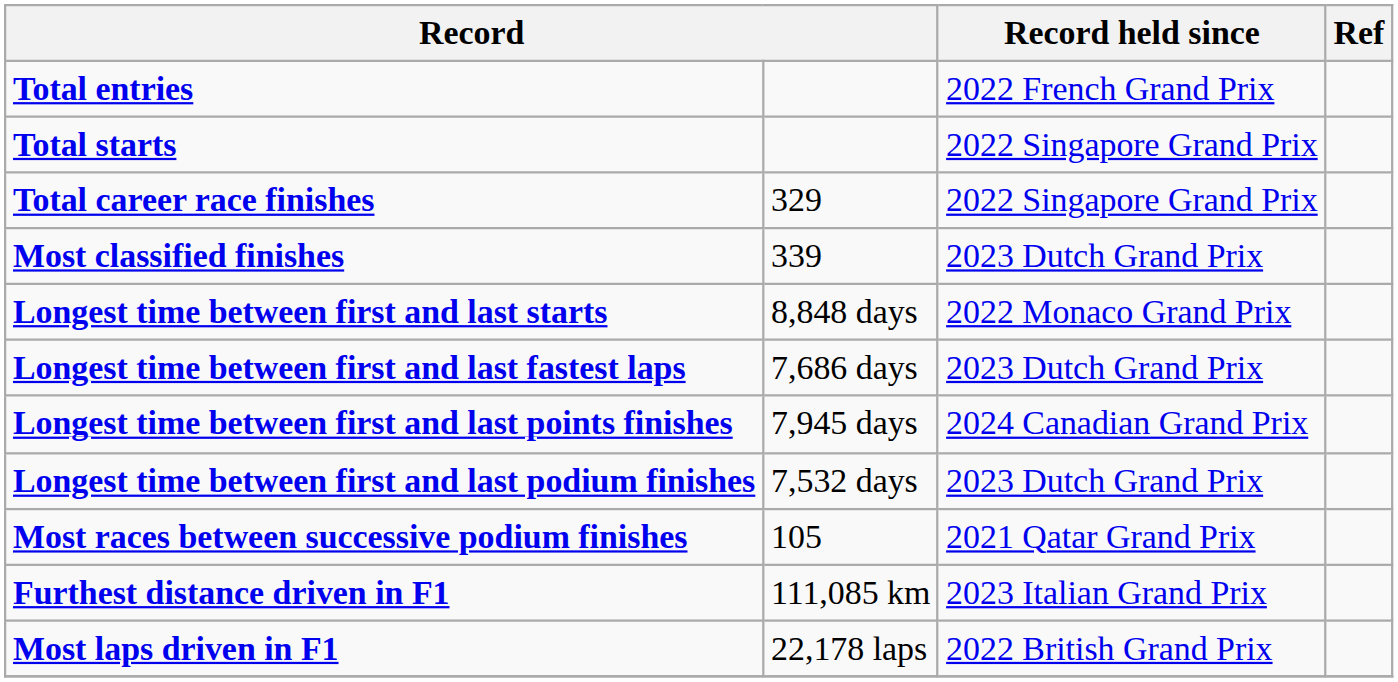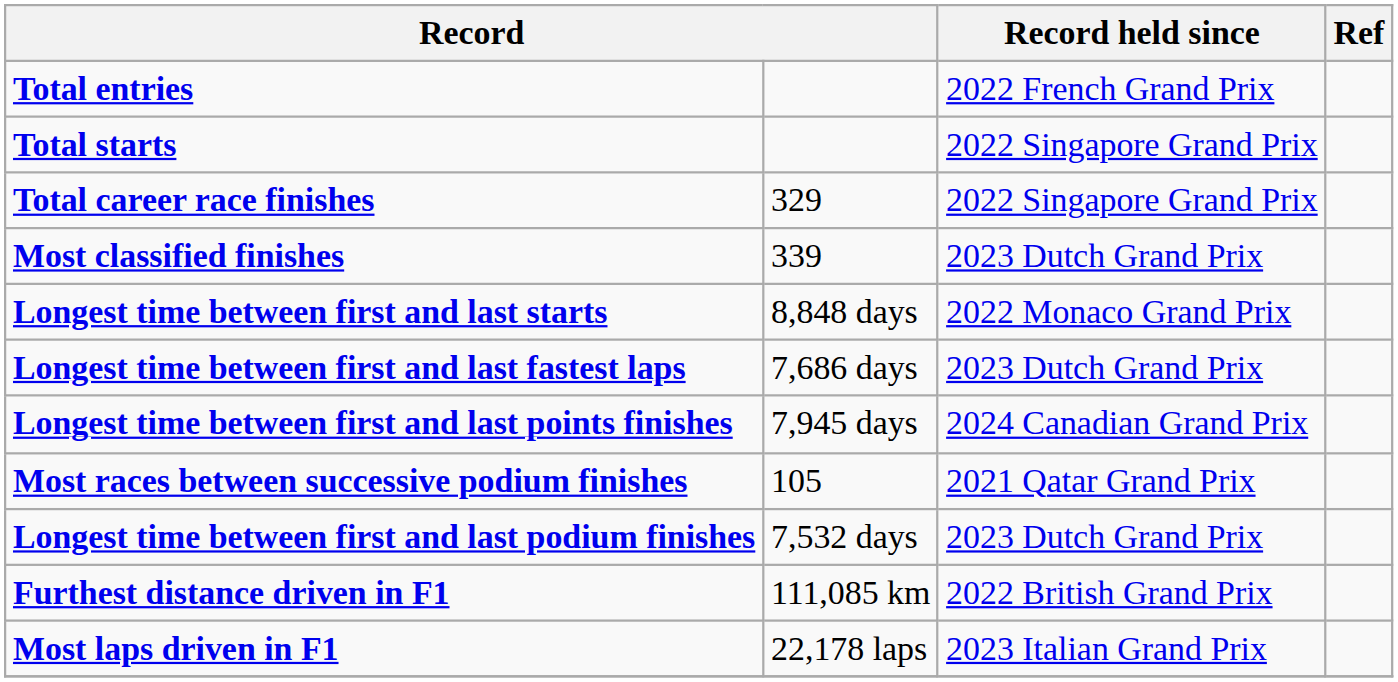rows swapped: Longest time between first and last podium finishes <-> Most races between successive podium finishes
Furthest distance driven in F1 | Record held since: 2023 Italian Grand Prix -> 2022 British Grand Prix
Most laps driven in F1 | Record held since: 2022 British Grand Prix -> 2023 Italian Grand Prix
